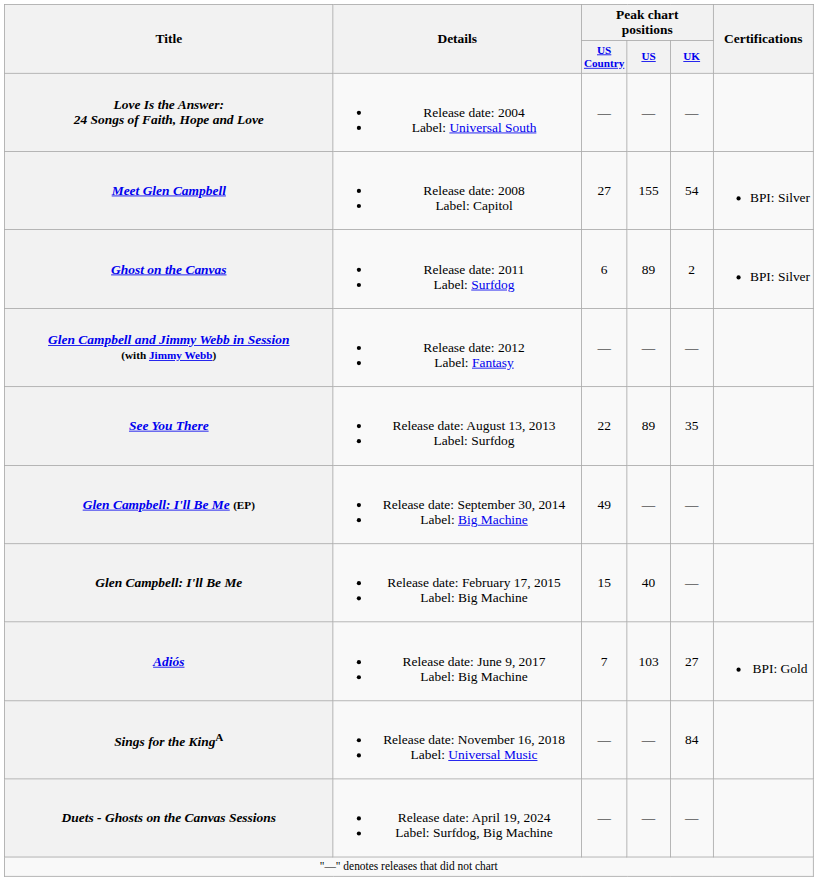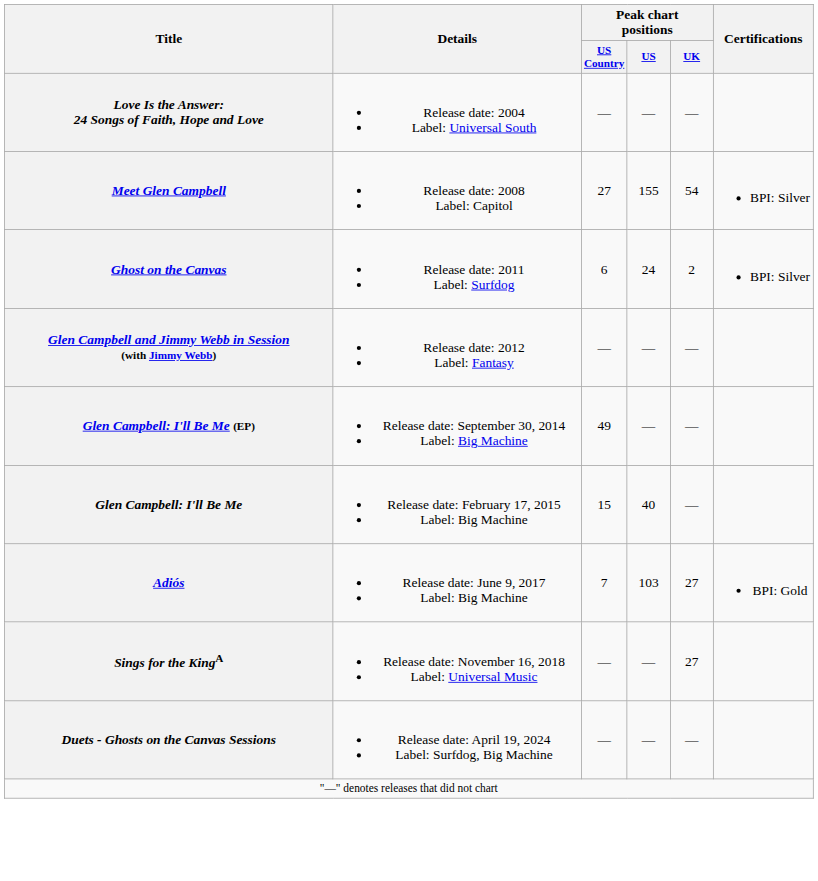Ghost on the Canvas | Peak chart positions / US: 89 -> 24
- row: See You There | Release date: August 13, 2013 Label: Surfdog | 22 | 89 | 35
Sings for the KingA | Peak chart positions / UK: 84 -> 27
